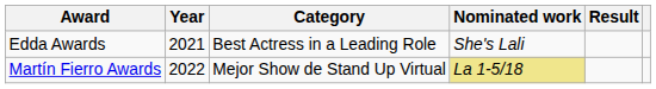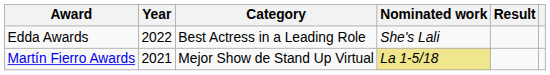Edda Awards | Year: 2021 -> 2022
Martín Fierro Awards | Year: 2022 -> 2021
